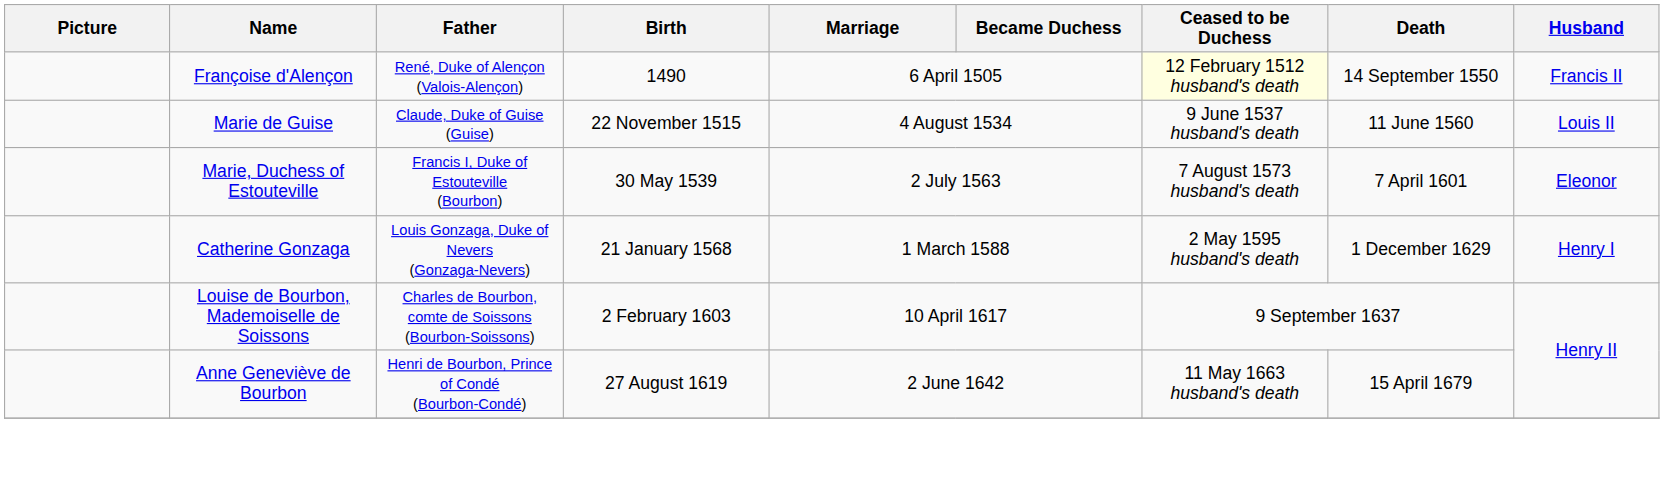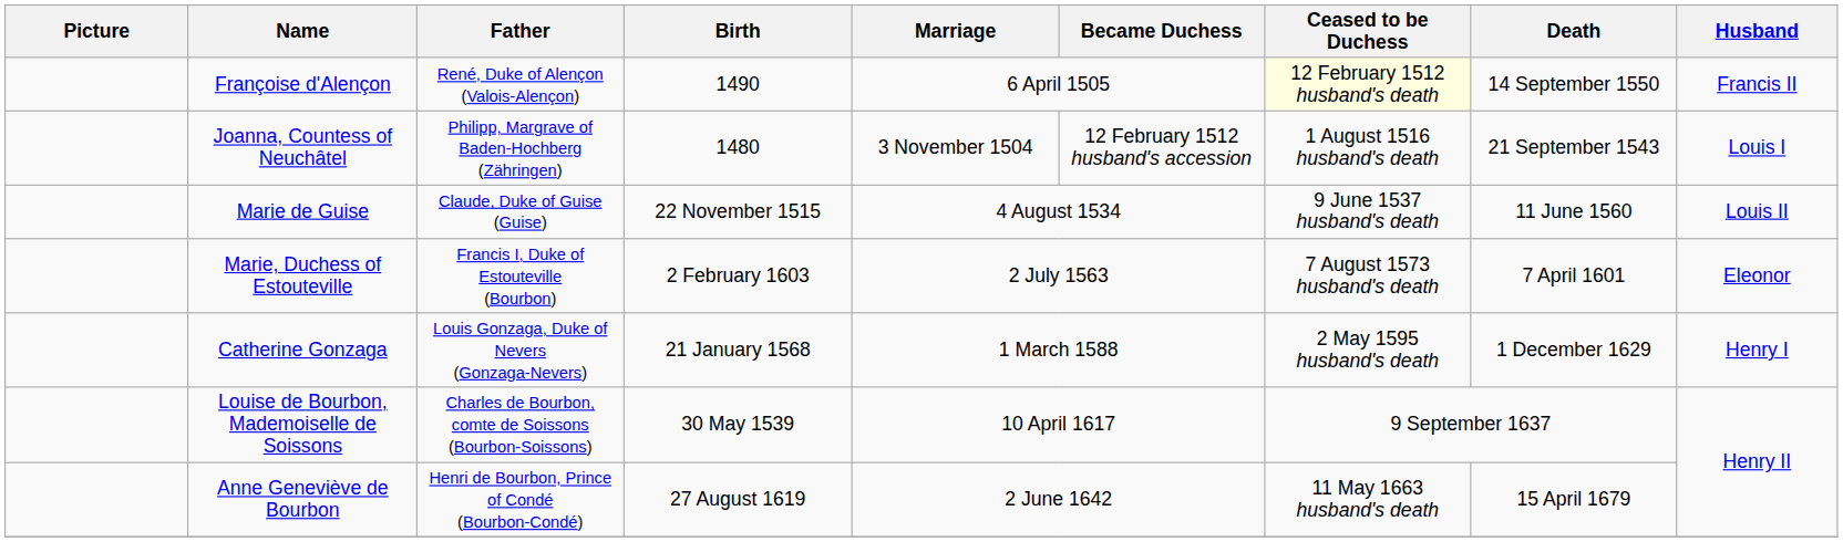+ row: Joanna, Countess of Neuchâtel | Philipp, Margrave of Baden-Hochberg (Zähringen) | 1480 | 3 November 1504 | 12 February 1512 husband's accession | 1 August 1516 husband's death | 21 September 1543 | Louis I
Marie, Duchess of Estouteville | Birth: 30 May 1539 -> 2 February 1603
Louise de Bourbon, Mademoiselle de Soissons | Birth: 2 February 1603 -> 30 May 1539
